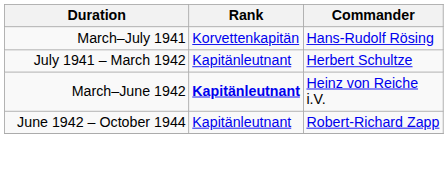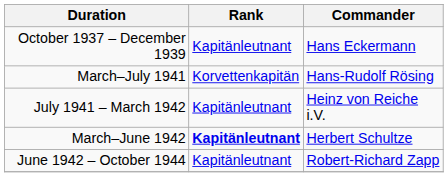+ row: October 1937 – December 1939 | Kapitänleutnant | Hans Eckermann
July 1941 – March 1942 | Commander: Herbert Schultze -> Heinz von Reiche i.V.
March–June 1942 | Commander: Heinz von Reiche i.V. -> Herbert Schultze
